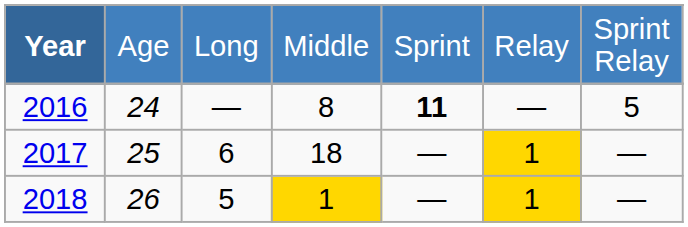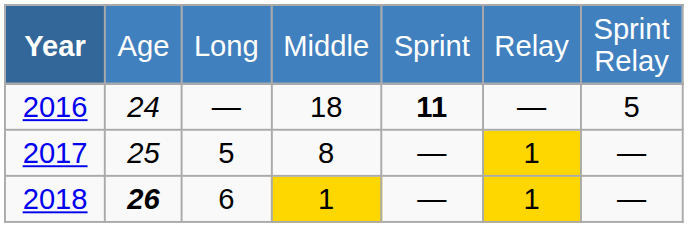2016 | column 4: 8 -> 18
2017 | column 3: 6 -> 5
2017 | column 4: 18 -> 8
2018 | column 2: normal -> bold
2018 | column 3: 5 -> 6
